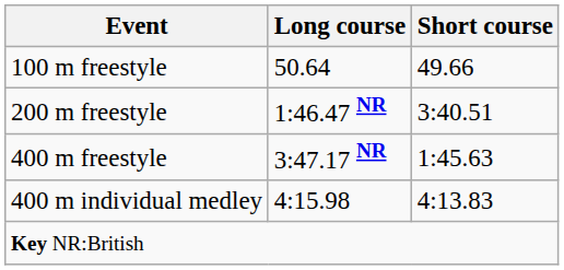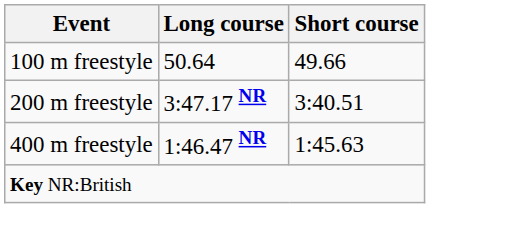200 m freestyle | Long course: 1:46.47 NR -> 3:47.17 NR
400 m freestyle | Long course: 3:47.17 NR -> 1:46.47 NR
- row: 400 m individual medley | 4:15.98 | 4:13.83
